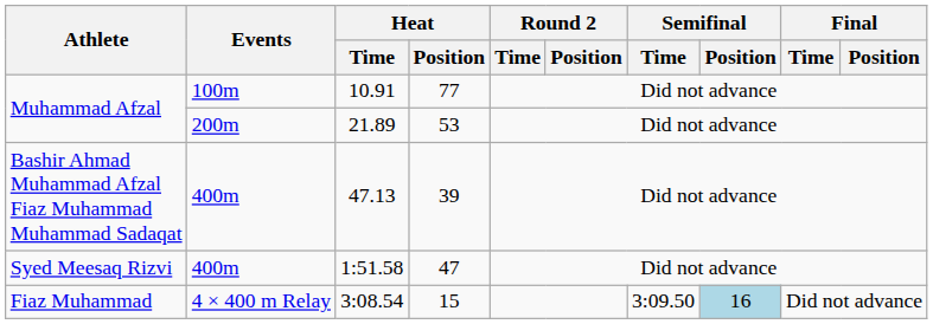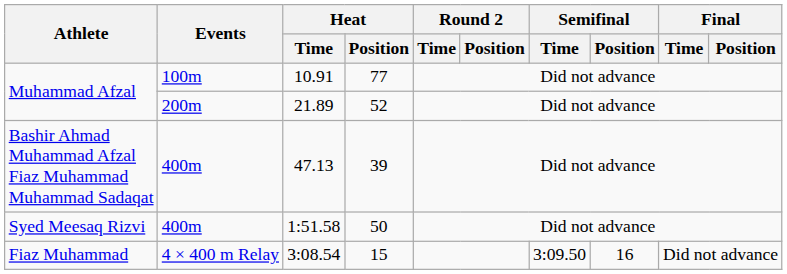21.89 | Heat / Position: 53 -> 52
1:51.58 | Heat / Position: 47 -> 50
3:08.54 | Semifinal / Position: lightblue background -> no background
